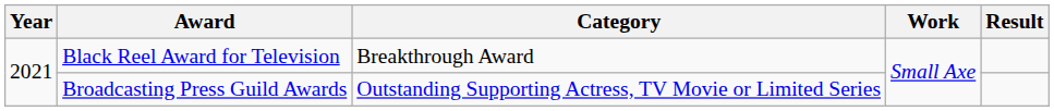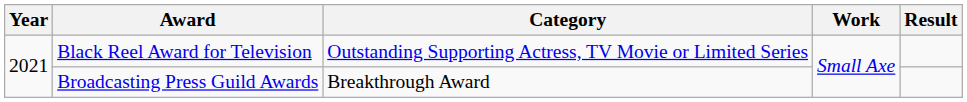Black Reel Award for Television | Category: Breakthrough Award -> Outstanding Supporting Actress, TV Movie or Limited Series
Broadcasting Press Guild Awards | Category: Outstanding Supporting Actress, TV Movie or Limited Series -> Breakthrough Award
